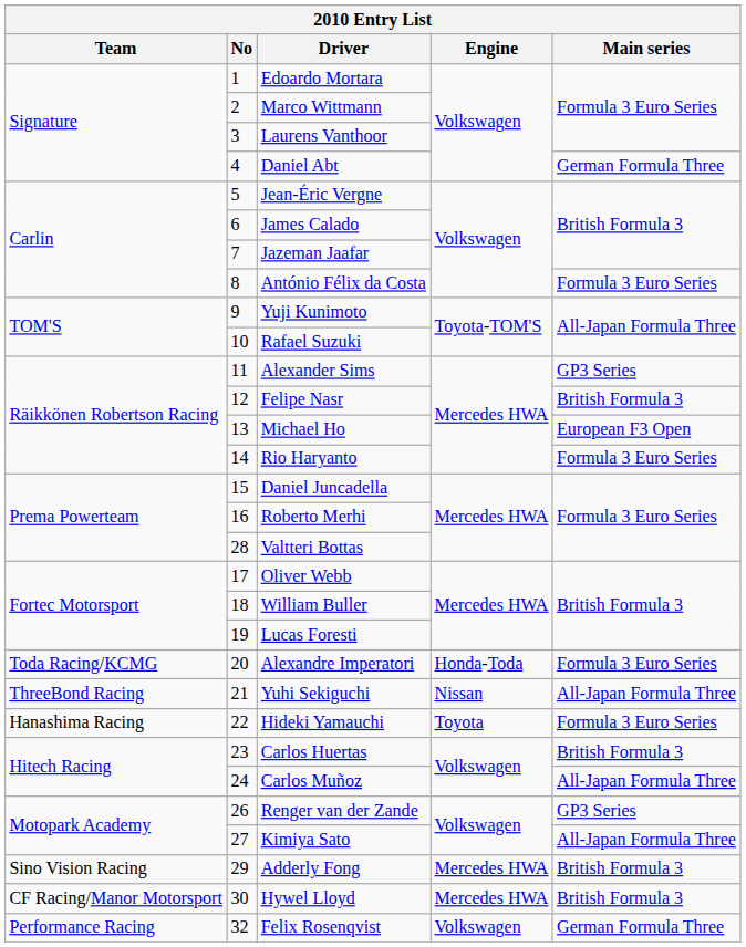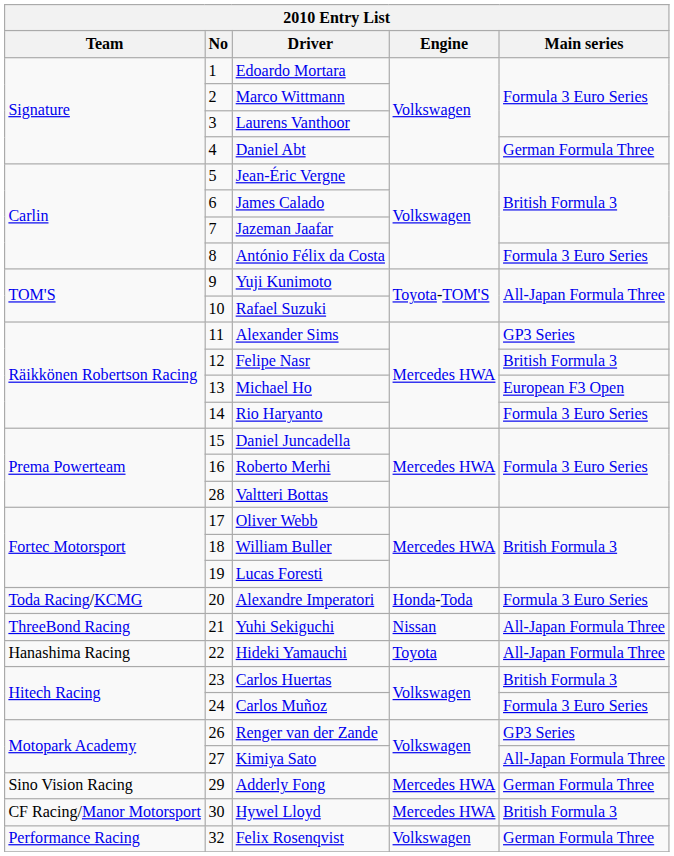Hideki Yamauchi | Main series: Formula 3 Euro Series -> All-Japan Formula Three
Carlos Muñoz | Main series: All-Japan Formula Three -> Formula 3 Euro Series
Adderly Fong | Main series: British Formula 3 -> German Formula Three
